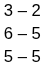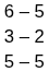rows swapped: 6 – 5 <-> 3 – 2
